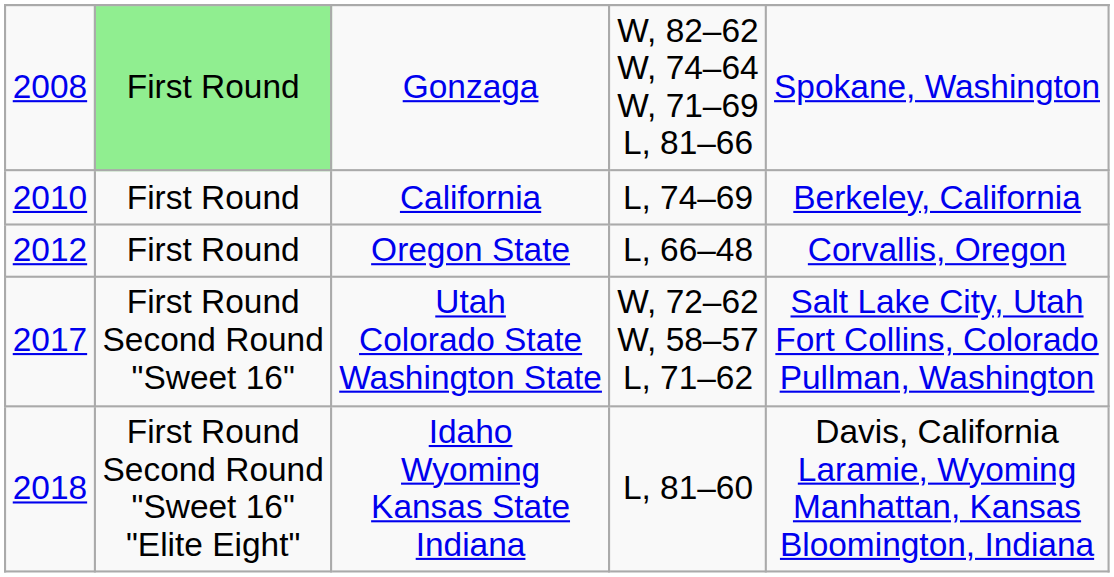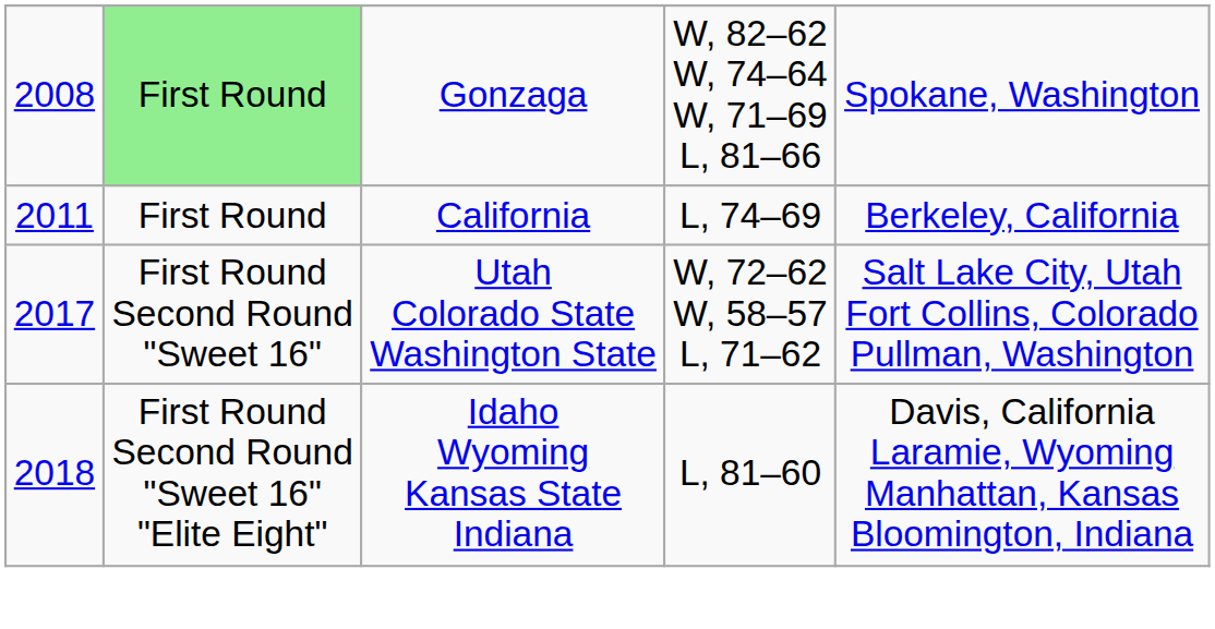California | column 1: 2010 -> 2011
- row: 2012 | First Round | Oregon State | L, 66–48 | Corvallis, Oregon
